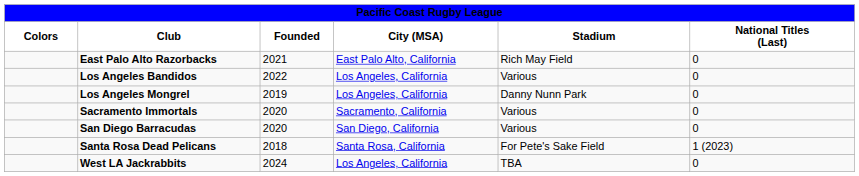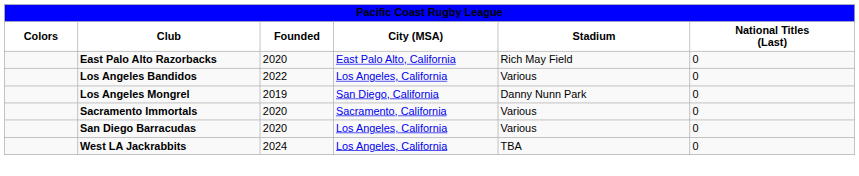East Palo Alto Razorbacks | Founded: 2021 -> 2020
Los Angeles Mongrel | City (MSA): Los Angeles, California -> San Diego, California
San Diego Barracudas | City (MSA): San Diego, California -> Los Angeles, California
- row: Santa Rosa Dead Pelicans | 2018 | Santa Rosa, California | For Pete's Sake Field | 1 (2023)
